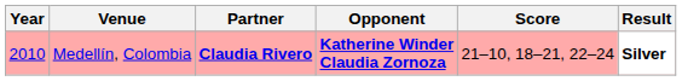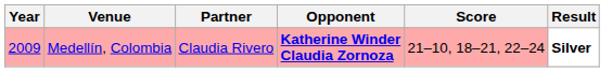Medellín, Colombia | Year: 2010 -> 2009
Medellín, Colombia | Partner: bold -> normal
